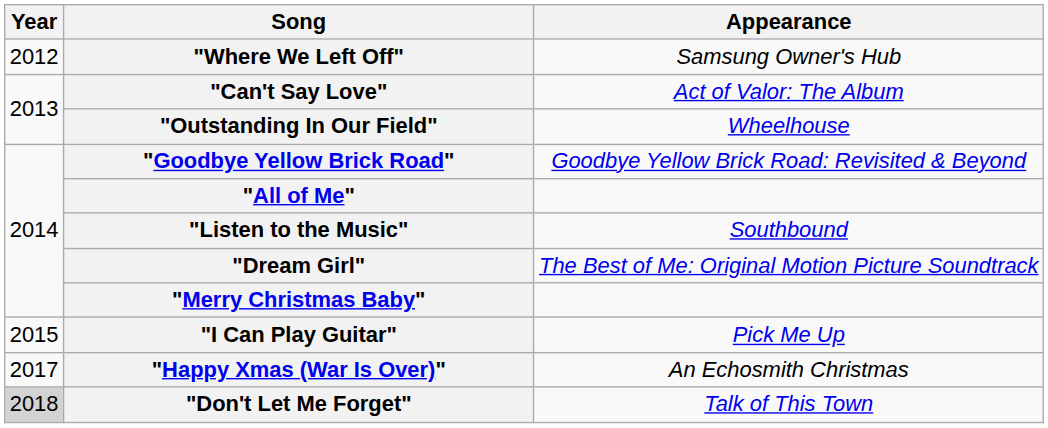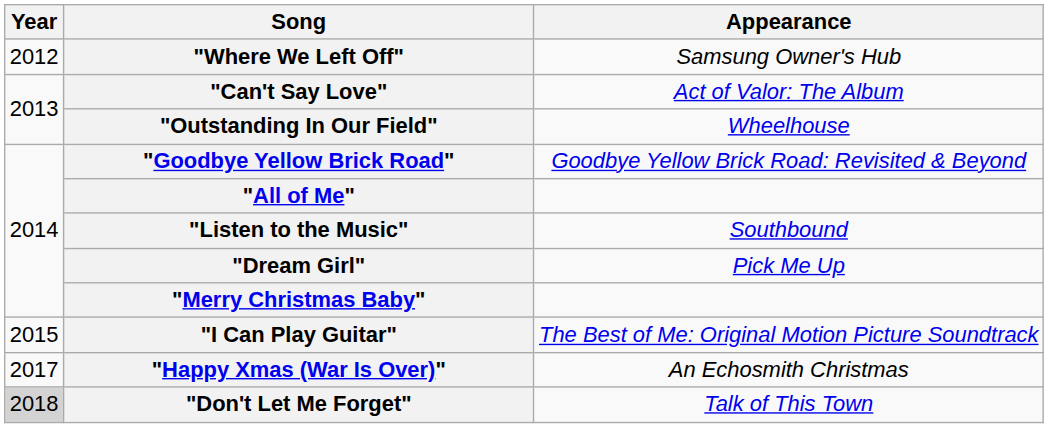"Dream Girl" | Appearance: The Best of Me: Original Motion Picture Soundtrack -> Pick Me Up
"I Can Play Guitar" | Appearance: Pick Me Up -> The Best of Me: Original Motion Picture Soundtrack
